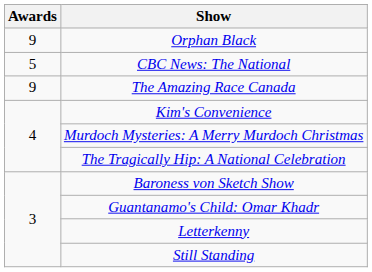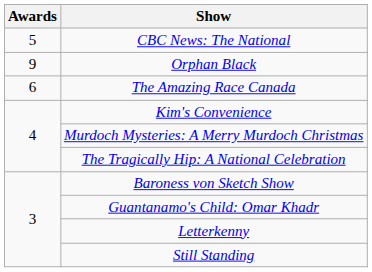rows swapped: Orphan Black <-> CBC News: The National
The Amazing Race Canada | Awards: 9 -> 6
